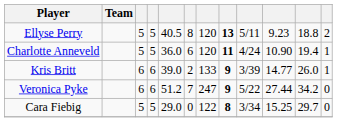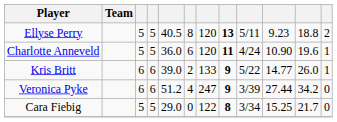Charlotte Anneveld | column 11: 19.4 -> 19.6
Kris Britt | column 9: 3/39 -> 5/22
Veronica Pyke | column 6: 7 -> 4
Veronica Pyke | column 9: 5/22 -> 3/39
Cara Fiebig | column 11: 29.7 -> 21.7
